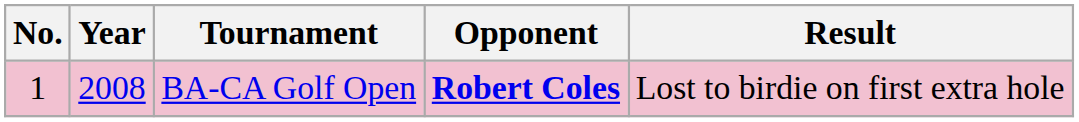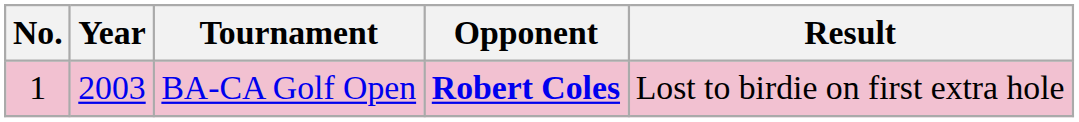BA-CA Golf Open | Year: 2008 -> 2003
